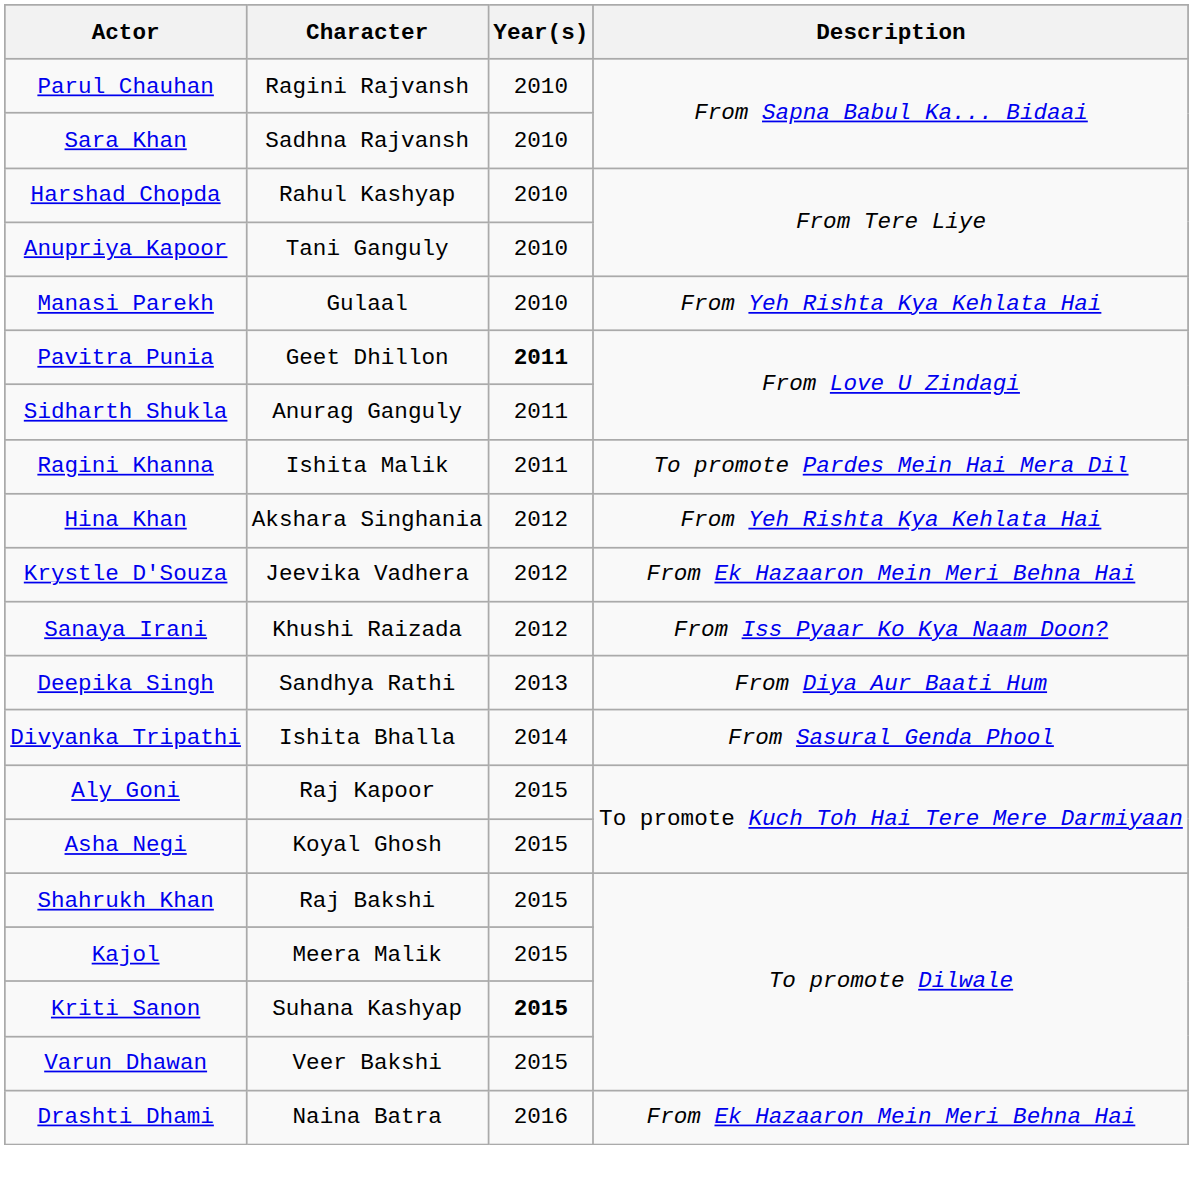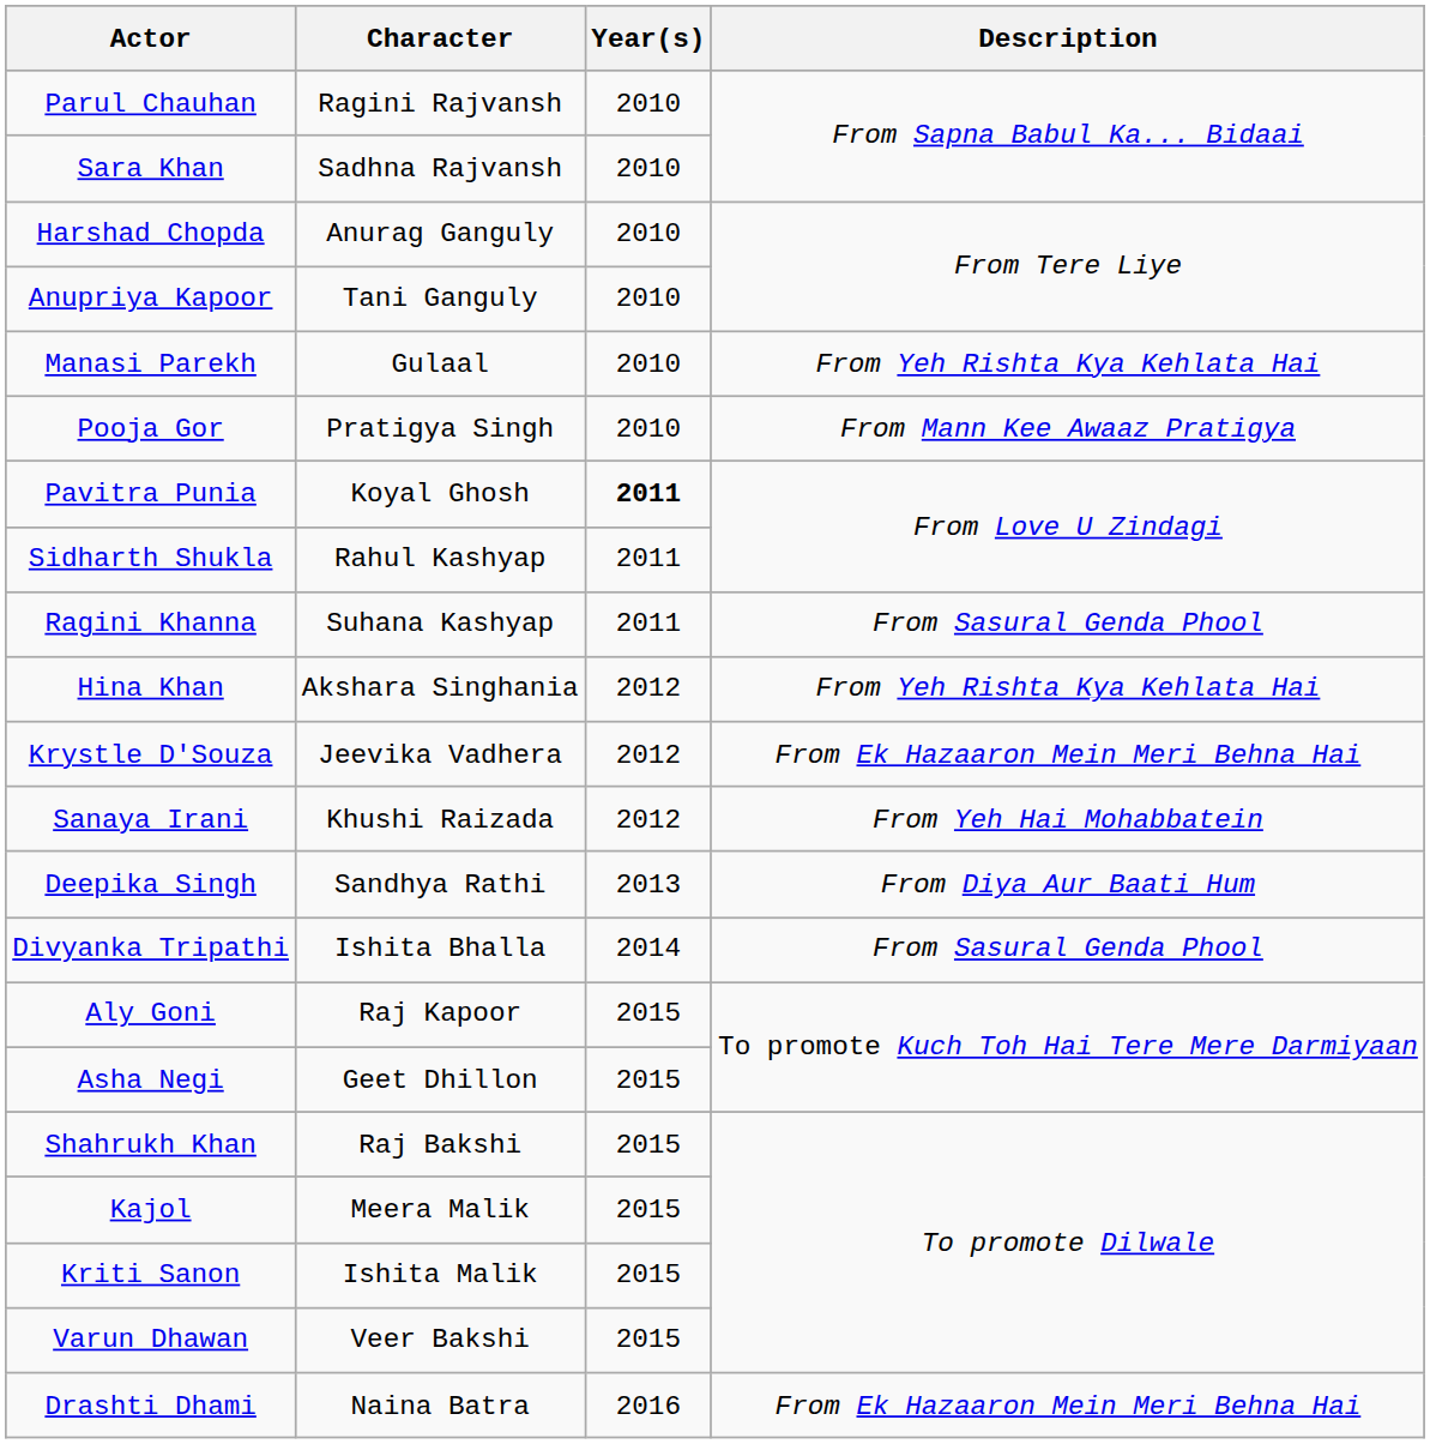Harshad Chopda | Character: Rahul Kashyap -> Anurag Ganguly
+ row: Pooja Gor | Pratigya Singh | 2010 | From Mann Kee Awaaz Pratigya
Pavitra Punia | Character: Geet Dhillon -> Koyal Ghosh
Sidharth Shukla | Character: Anurag Ganguly -> Rahul Kashyap
Ragini Khanna | Character: Ishita Malik -> Suhana Kashyap
Ragini Khanna | Description: To promote Pardes Mein Hai Mera Dil -> From Sasural Genda Phool
Sanaya Irani | Description: From Iss Pyaar Ko Kya Naam Doon? -> From Yeh Hai Mohabbatein
Asha Negi | Character: Koyal Ghosh -> Geet Dhillon
Kriti Sanon | Character: Suhana Kashyap -> Ishita Malik
Kriti Sanon | Year(s): bold -> normal
